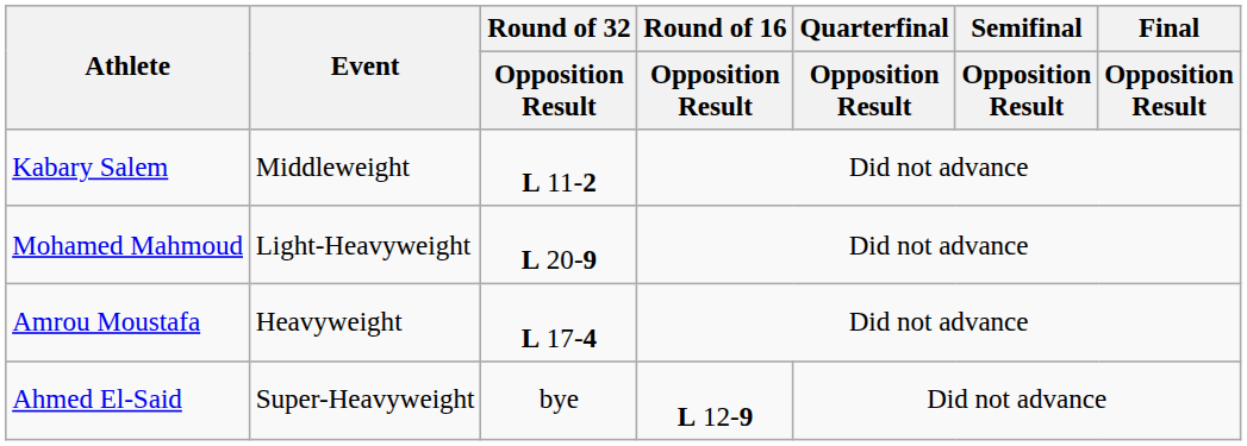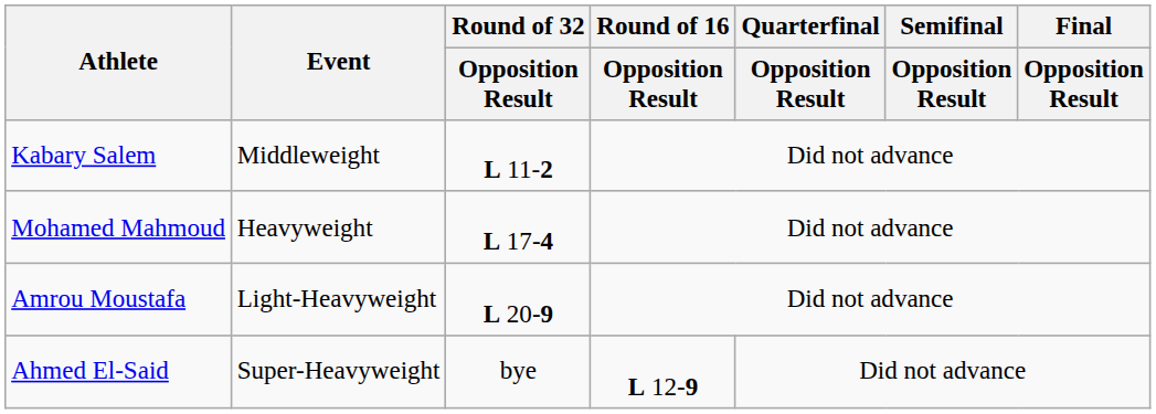Mohamed Mahmoud | Event: Light-Heavyweight -> Heavyweight
Mohamed Mahmoud | Round of 32 / Opposition Result: L 20-9 -> L 17-4
Amrou Moustafa | Event: Heavyweight -> Light-Heavyweight
Amrou Moustafa | Round of 32 / Opposition Result: L 17-4 -> L 20-9
